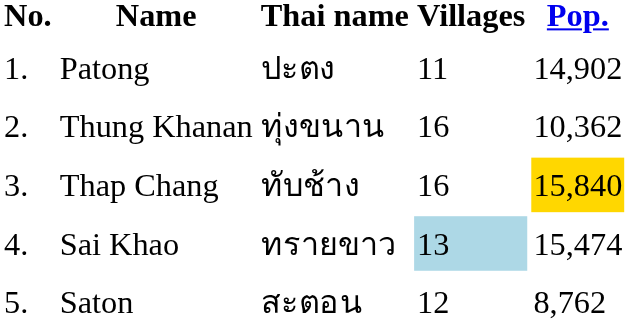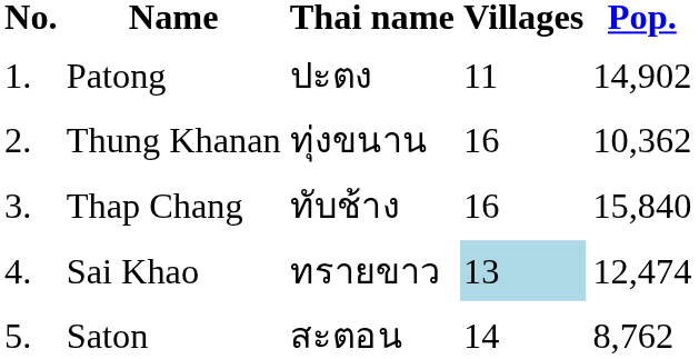Thap Chang | Pop.: gold background -> no background
Sai Khao | Pop.: 15,474 -> 12,474
Saton | Villages: 12 -> 14
